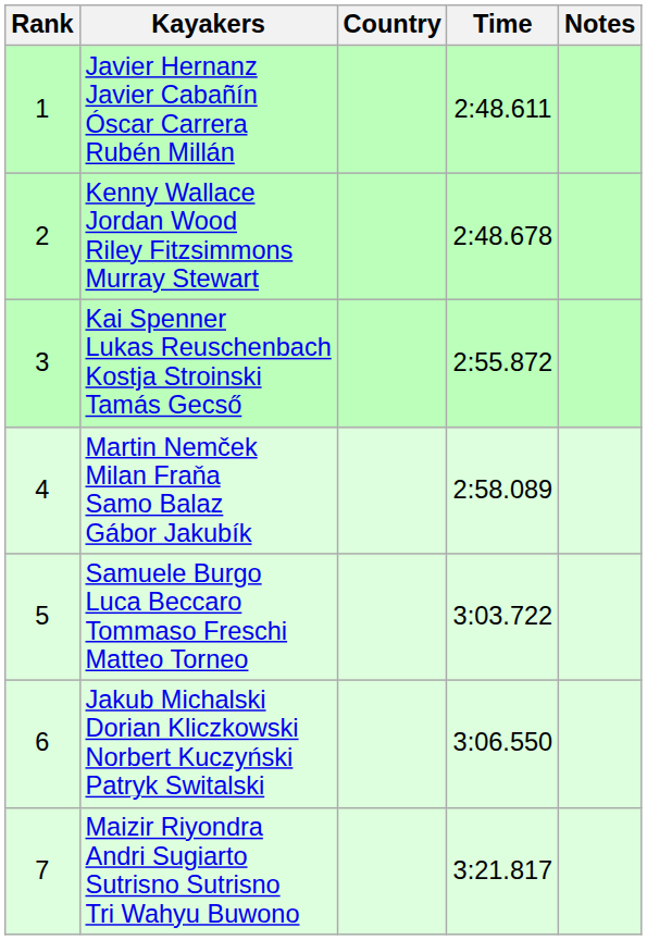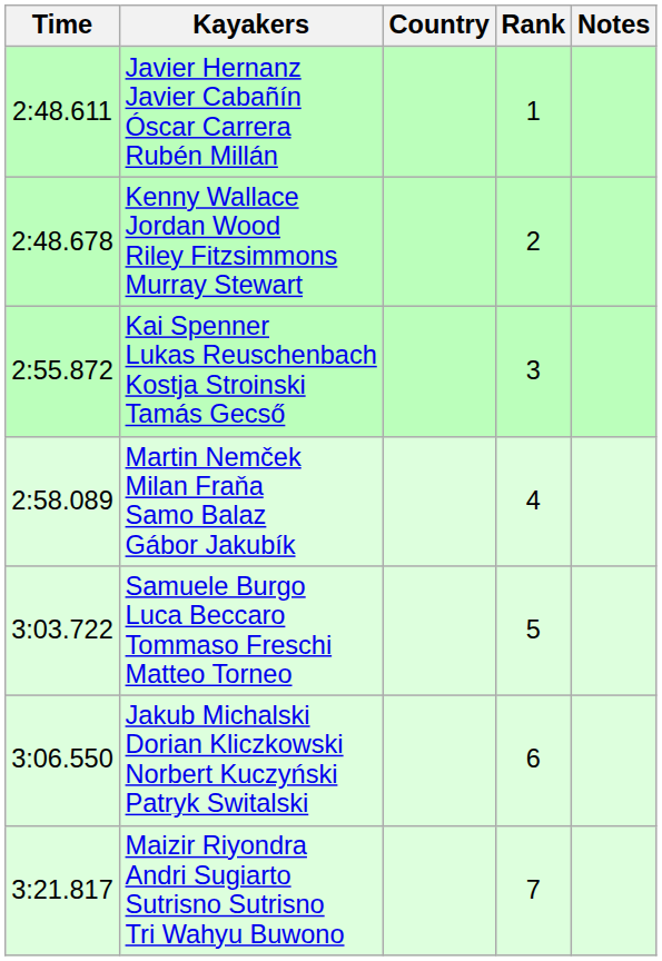columns swapped: Rank <-> Time
